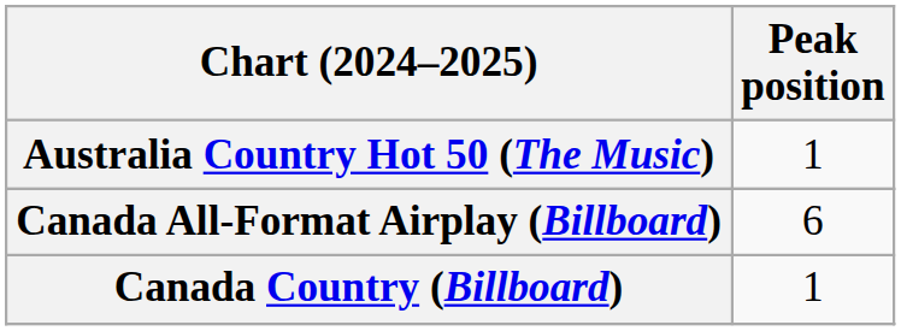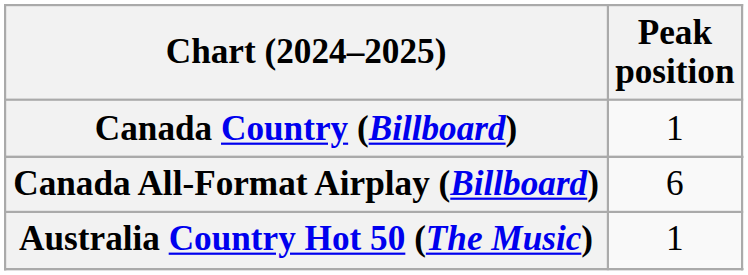rows swapped: Australia Country Hot 50 (The Music) <-> Canada Country (Billboard)
